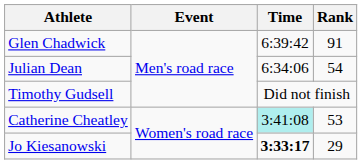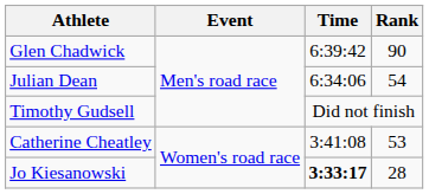Glen Chadwick | Rank: 91 -> 90
Catherine Cheatley | Time: paleturquoise background -> no background
Jo Kiesanowski | Rank: 29 -> 28
